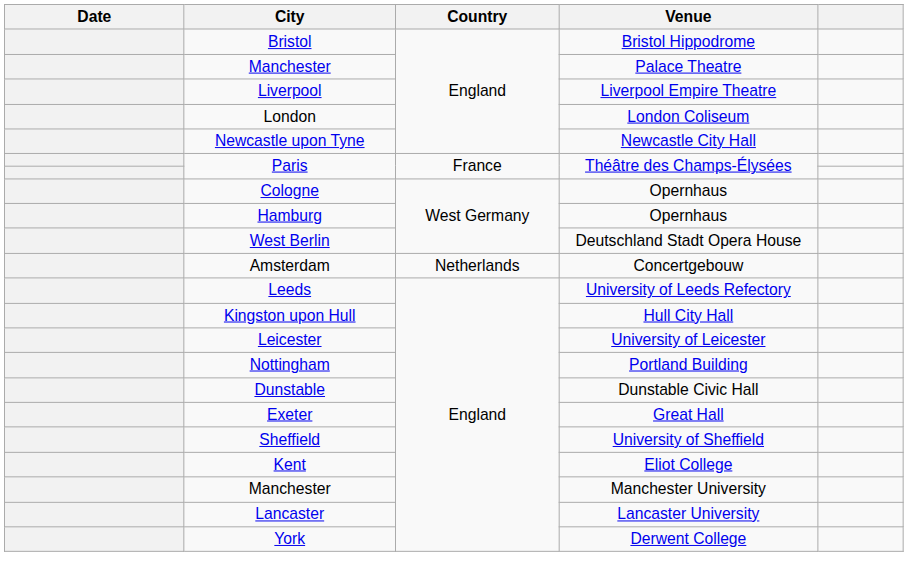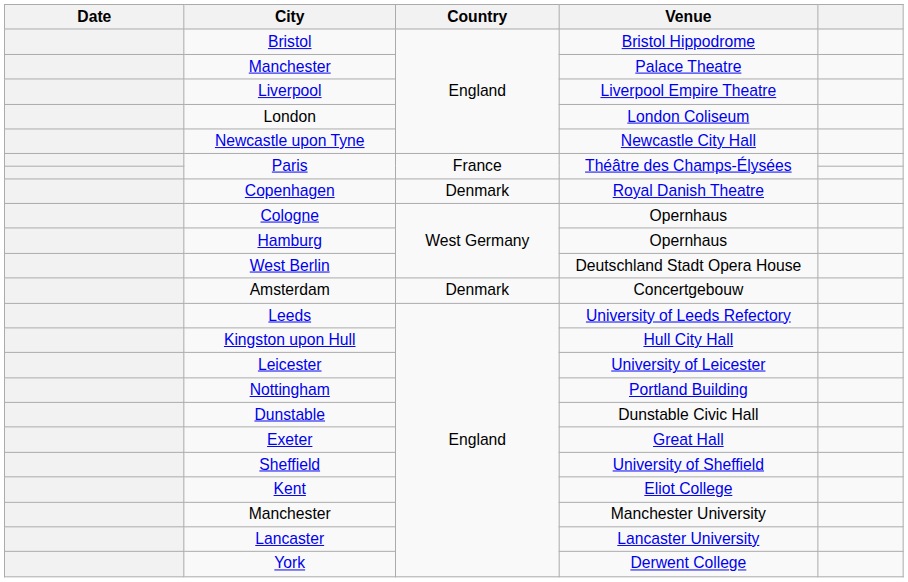+ row: Copenhagen | Denmark | Royal Danish Theatre
Amsterdam | Country: Netherlands -> Denmark
